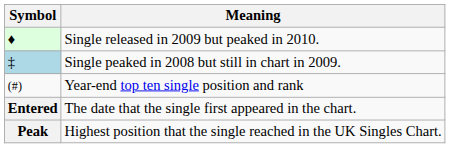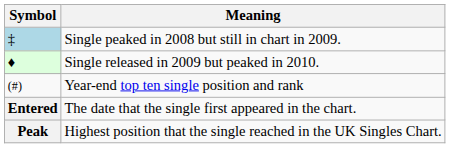rows swapped: Single peaked in 2008 but still in chart in 2009. <-> Single released in 2009 but peaked in 2010.
